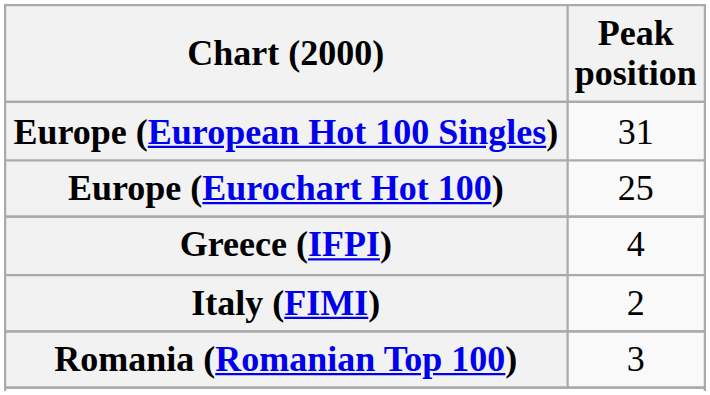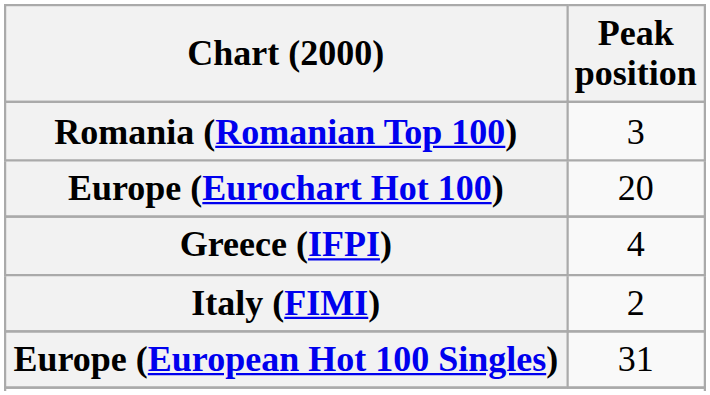rows swapped: Europe (European Hot 100 Singles) <-> Romania (Romanian Top 100)
Europe (Eurochart Hot 100) | Peak position: 25 -> 20
